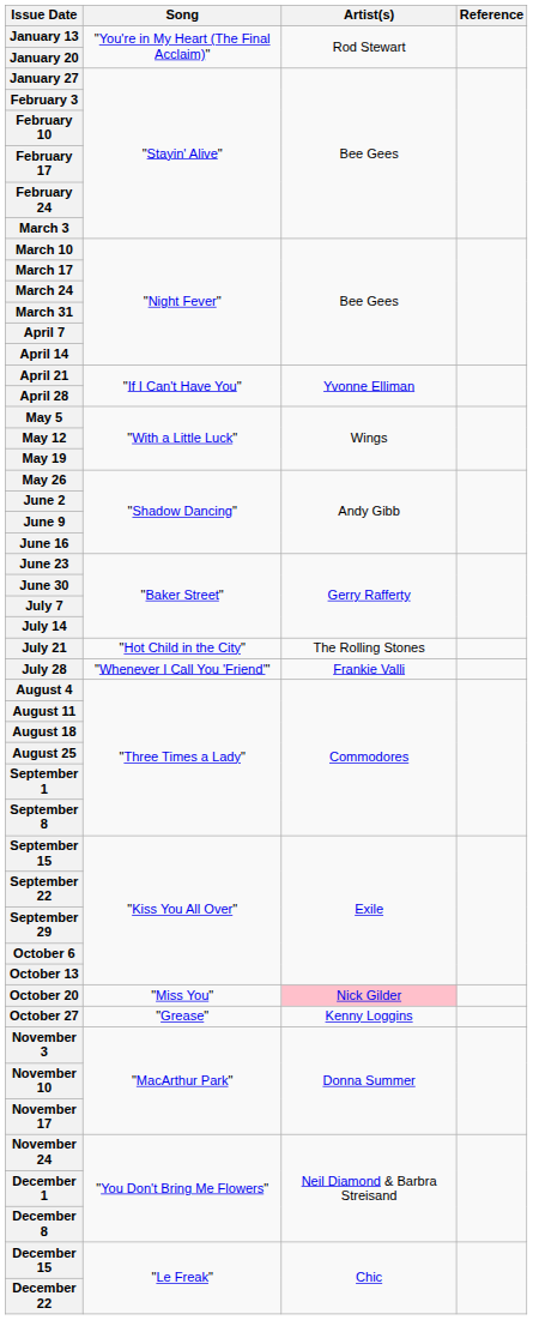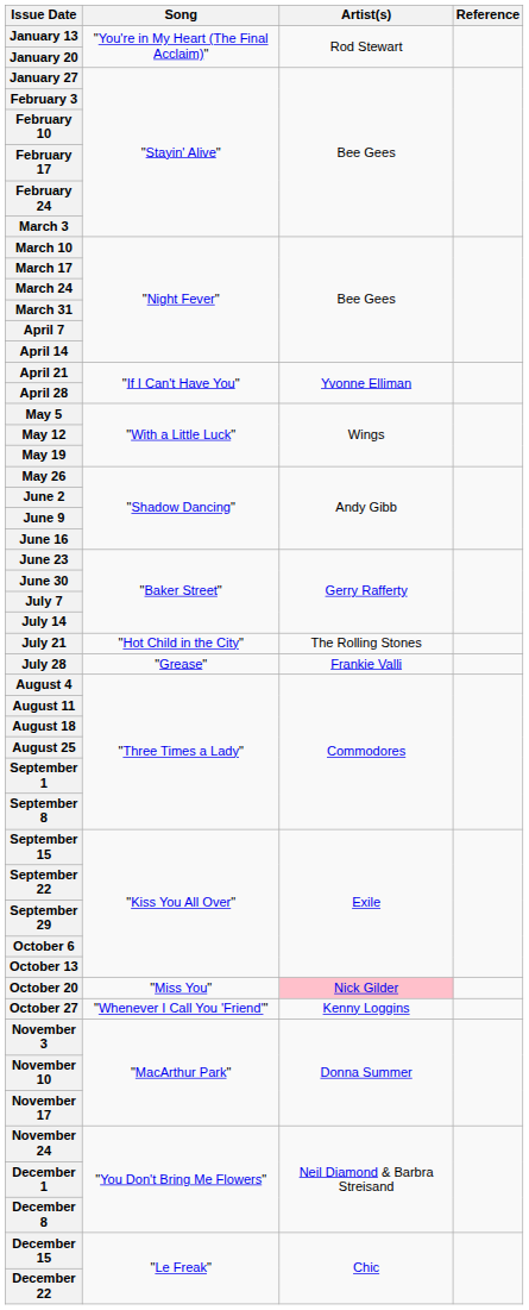July 28 | Song: "Whenever I Call You 'Friend'" -> "Grease"
October 27 | Song: "Grease" -> "Whenever I Call You 'Friend'"
